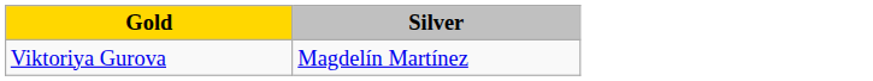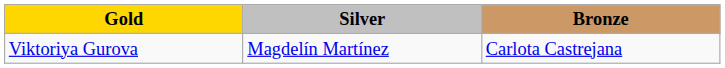+ column: Bronze | Carlota Castrejana
